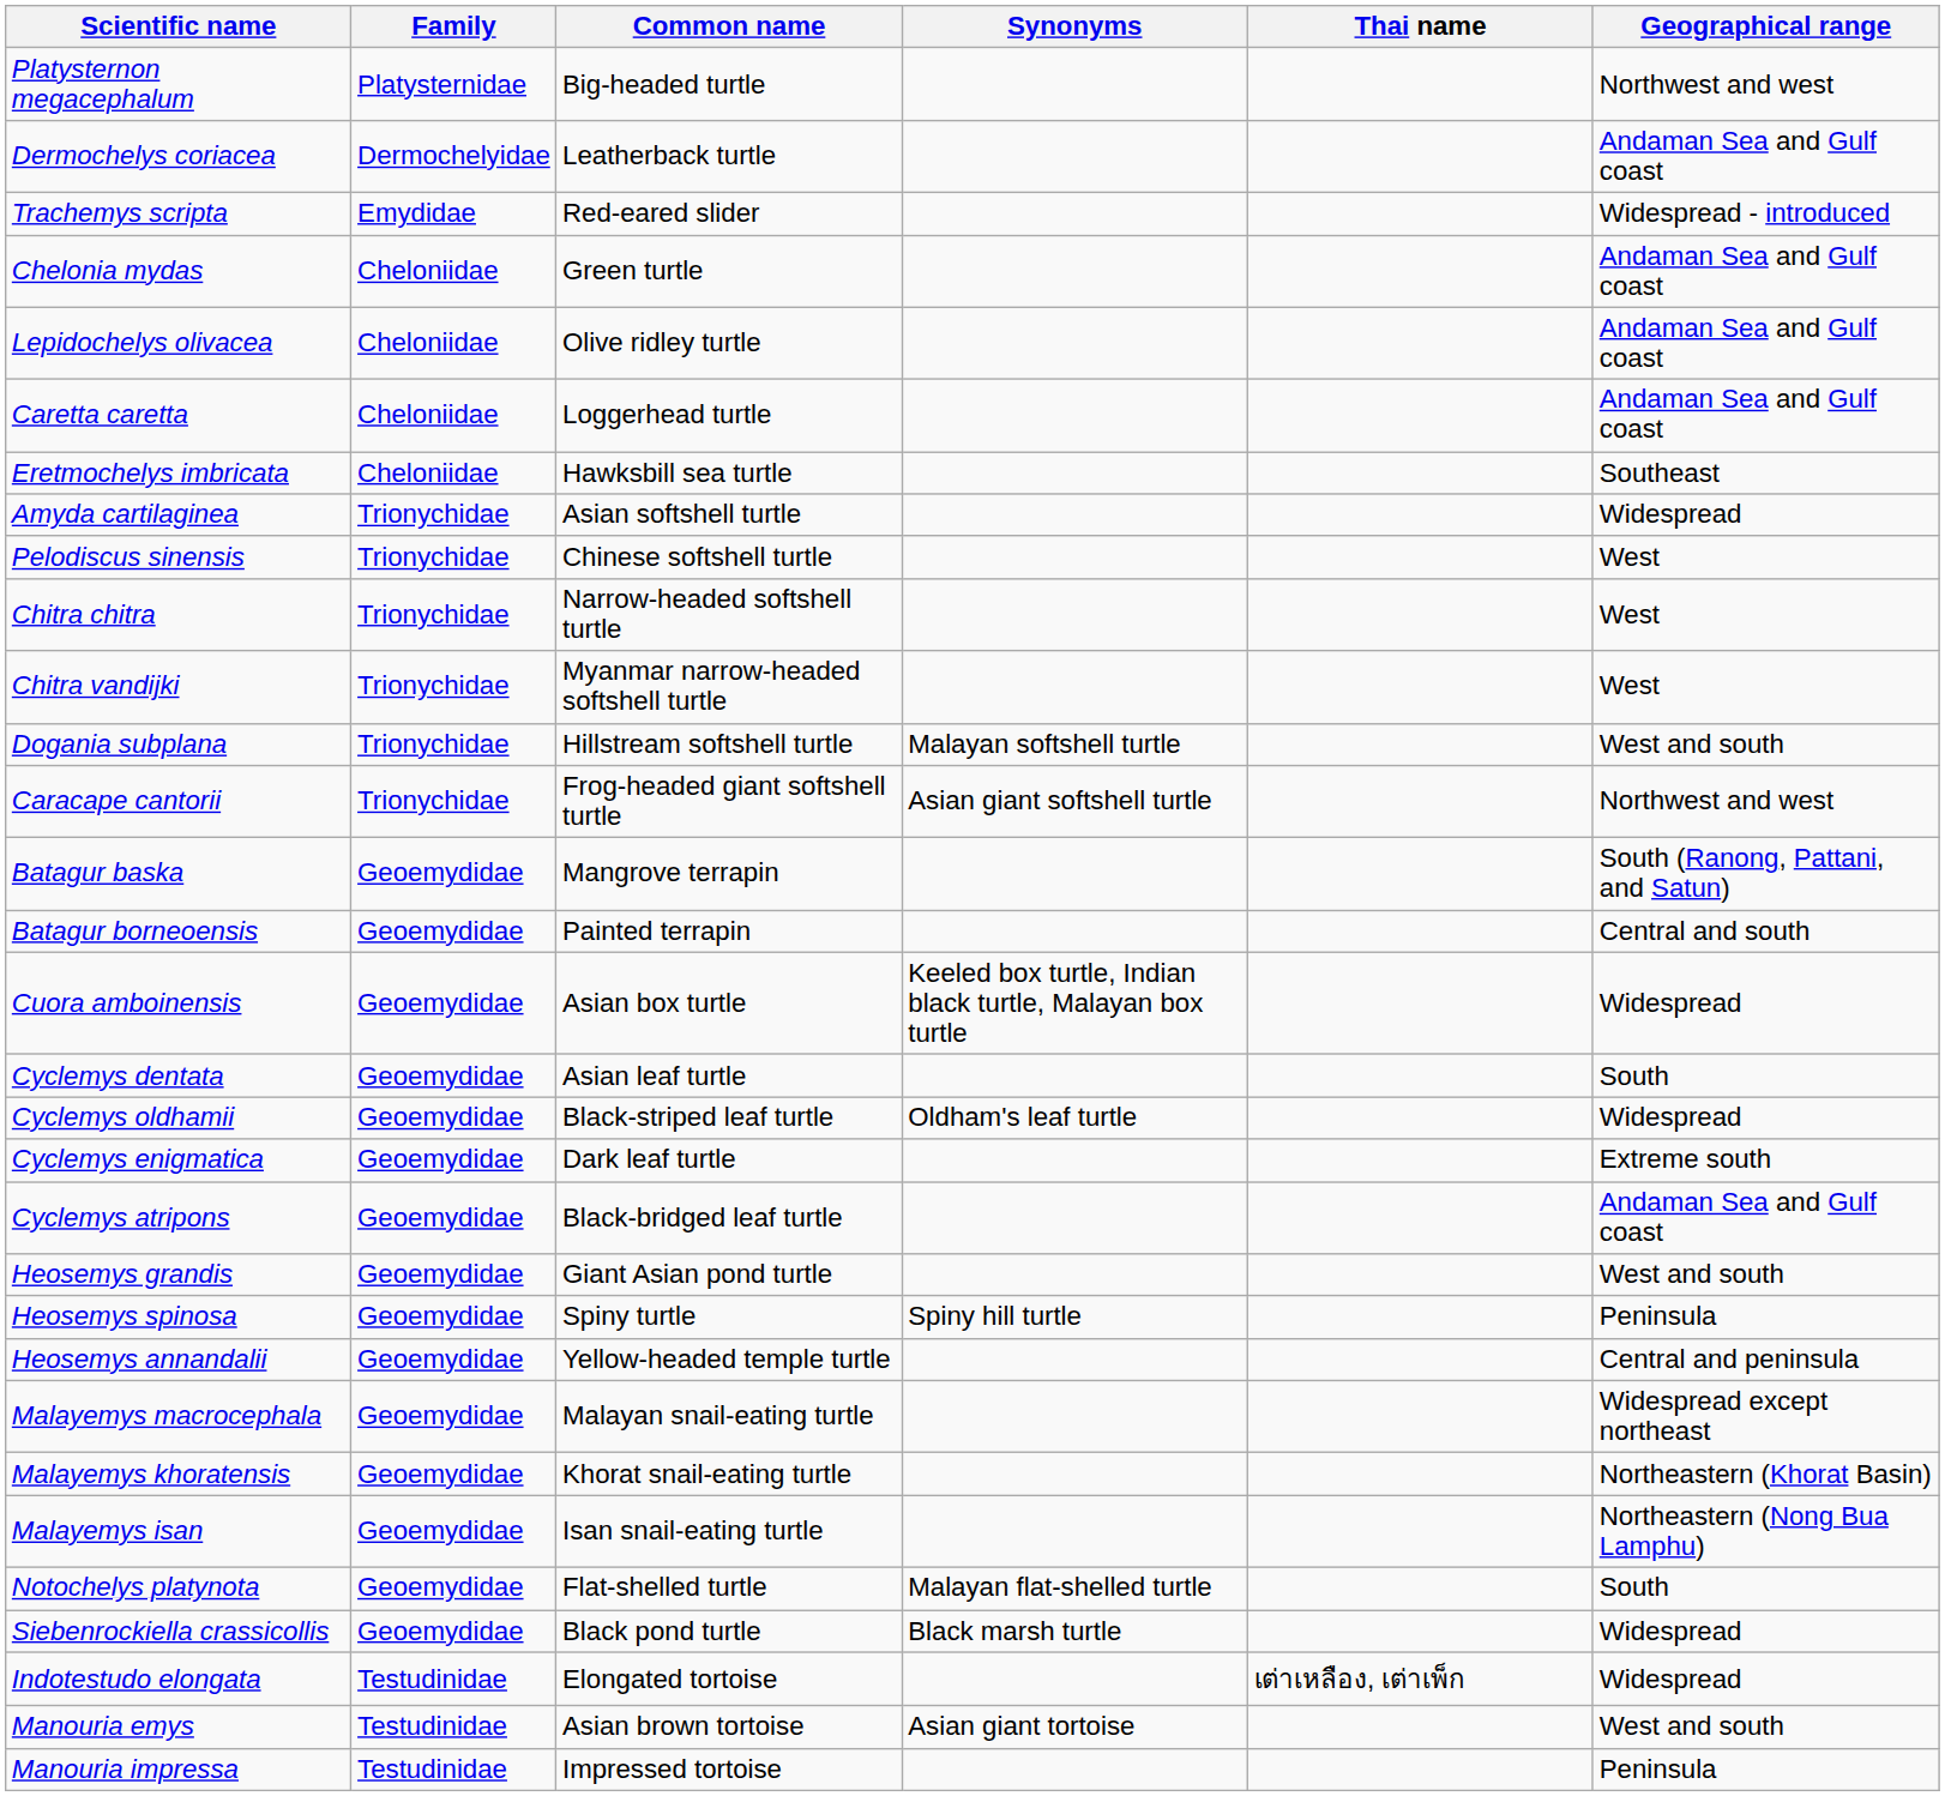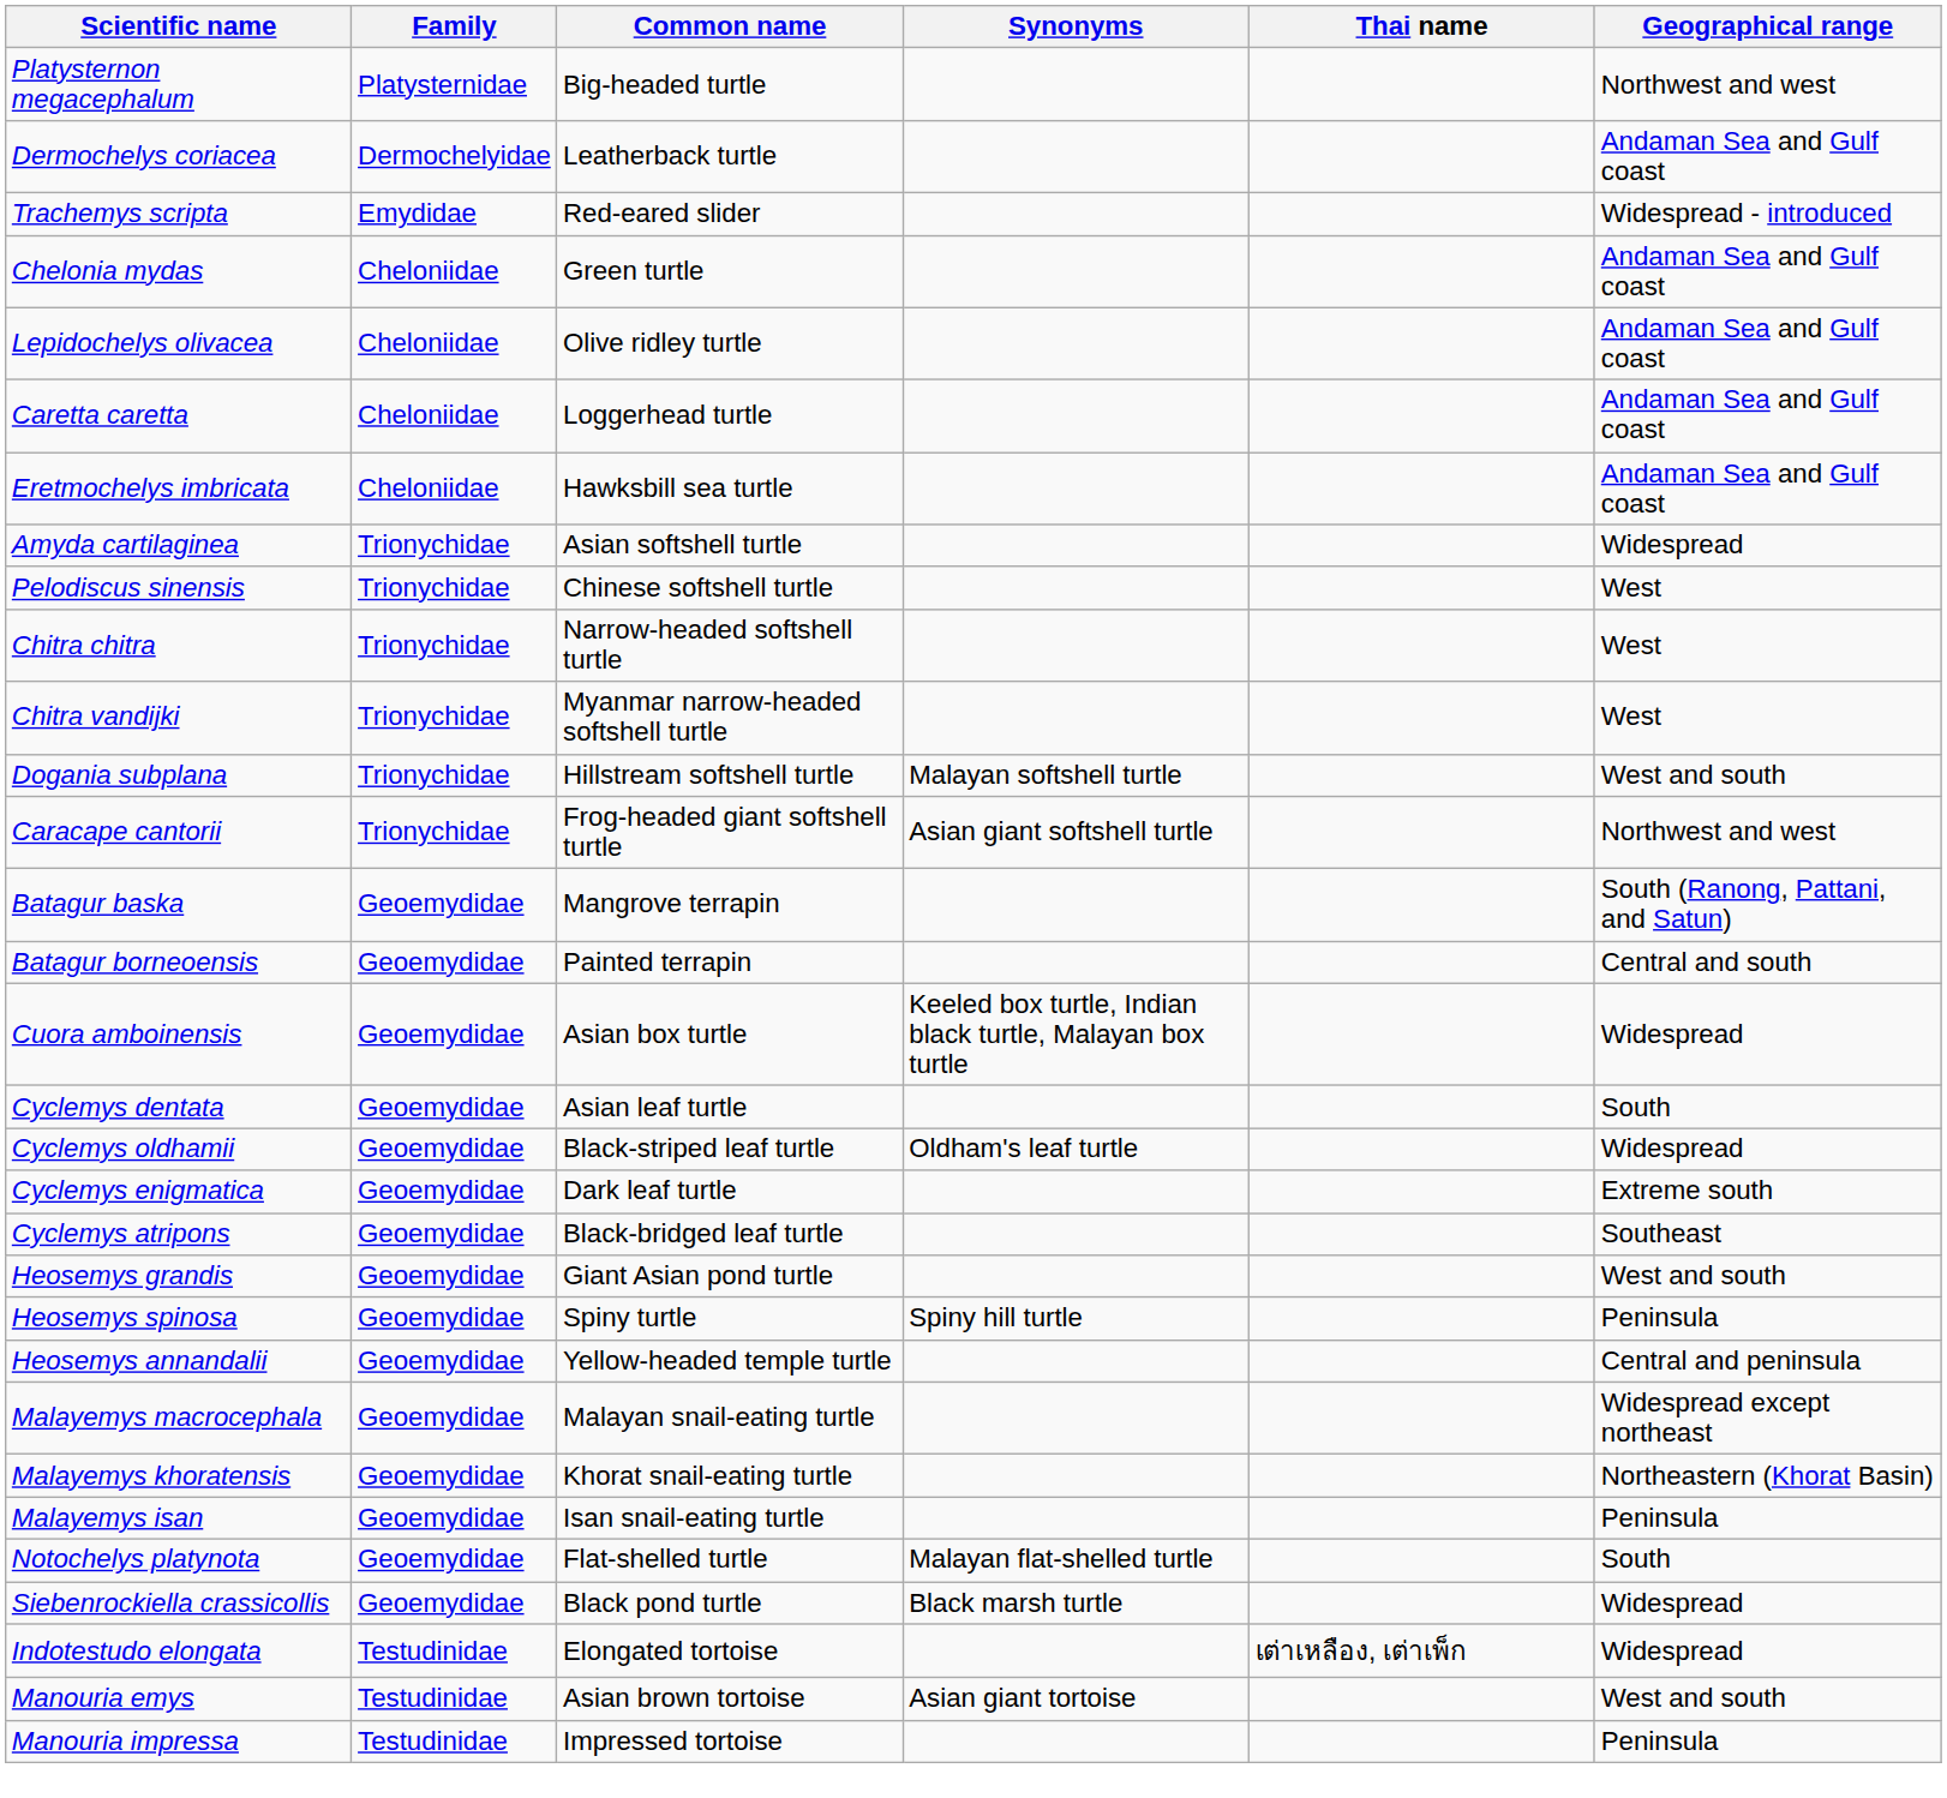Eretmochelys imbricata | Geographical range: Southeast -> Andaman Sea and Gulf coast
Cyclemys atripons | Geographical range: Andaman Sea and Gulf coast -> Southeast
Malayemys isan | Geographical range: Northeastern (Nong Bua Lamphu) -> Peninsula
